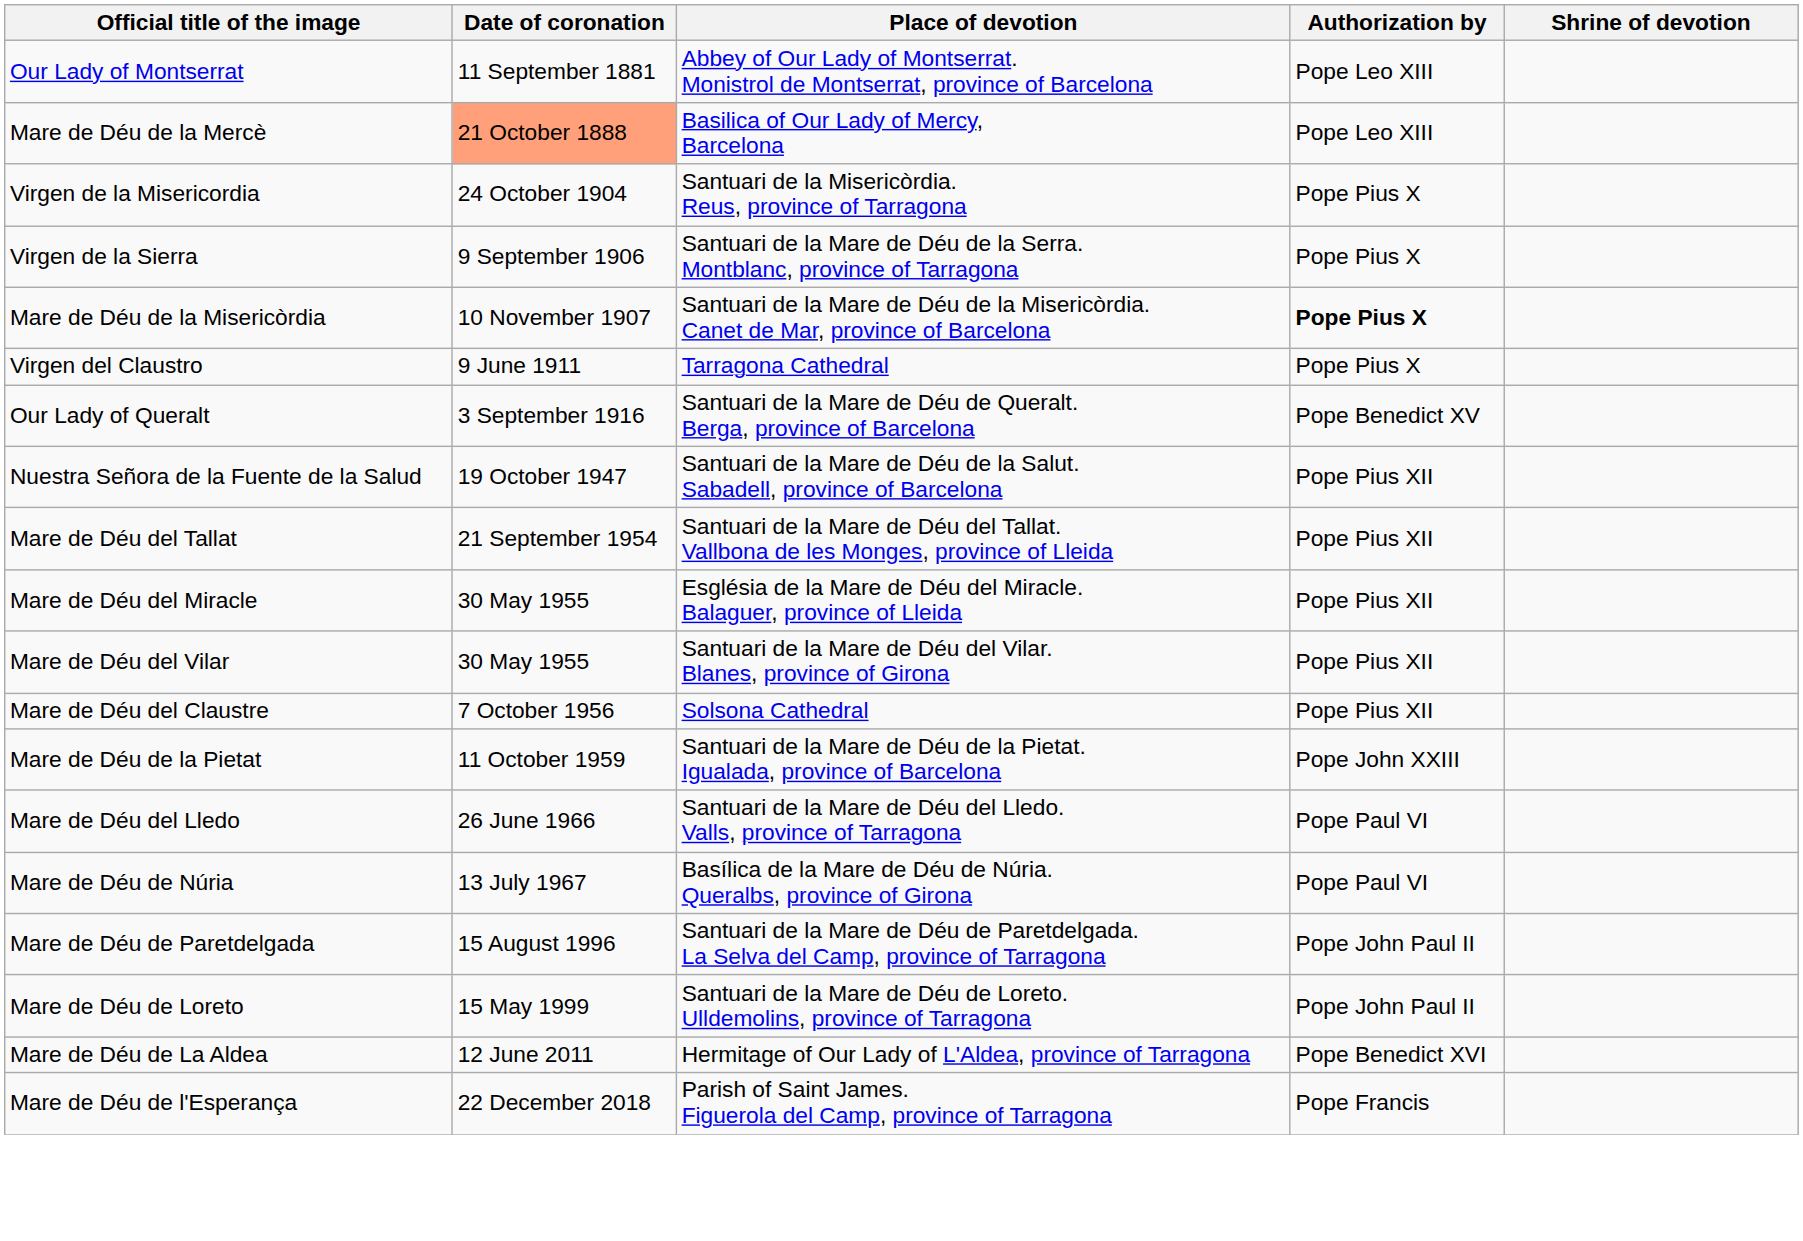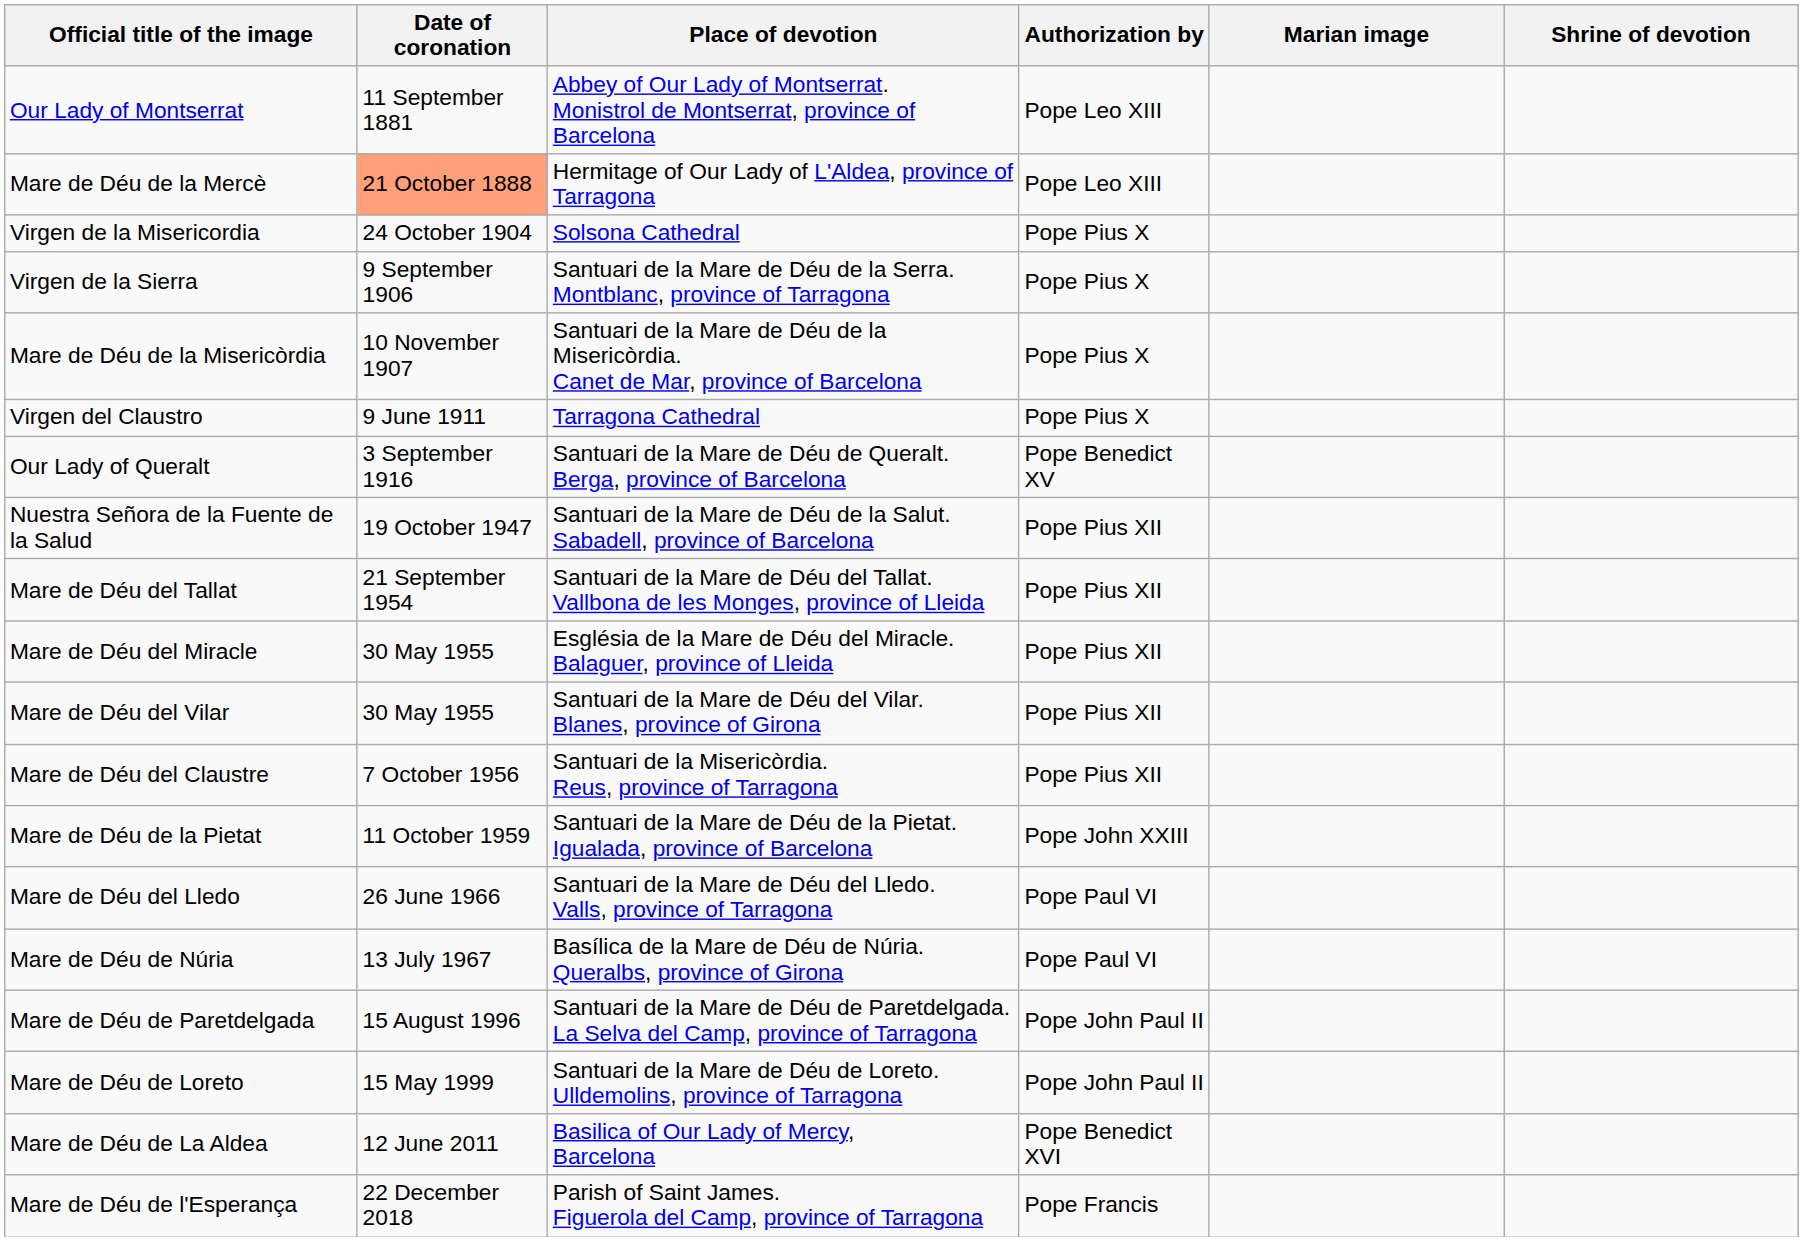+ column: Marian image
Mare de Déu de la Mercè | Place of devotion: Basilica of Our Lady of Mercy, Barcelona -> Hermitage of Our Lady of L'Aldea, province of Tarragona
Virgen de la Misericordia | Place of devotion: Santuari de la Misericòrdia. Reus, province of Tarragona -> Solsona Cathedral
Mare de Déu de la Misericòrdia | Authorization by: bold -> normal
Mare de Déu del Claustre | Place of devotion: Solsona Cathedral -> Santuari de la Misericòrdia. Reus, province of Tarragona
Mare de Déu de La Aldea | Place of devotion: Hermitage of Our Lady of L'Aldea, province of Tarragona -> Basilica of Our Lady of Mercy, Barcelona
